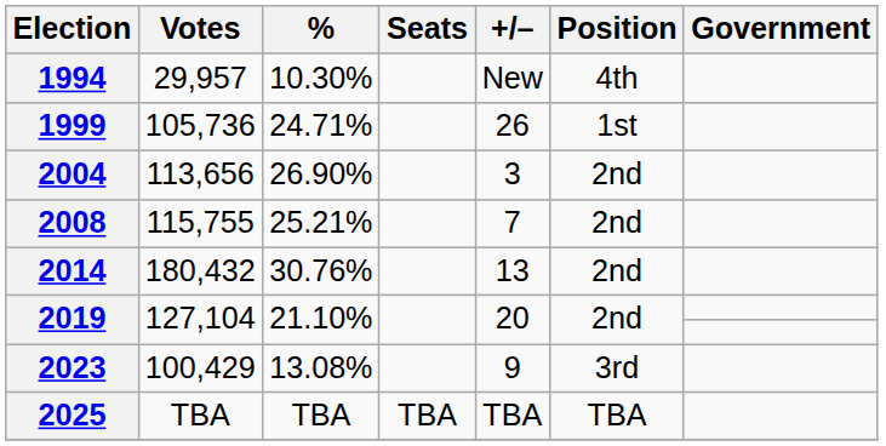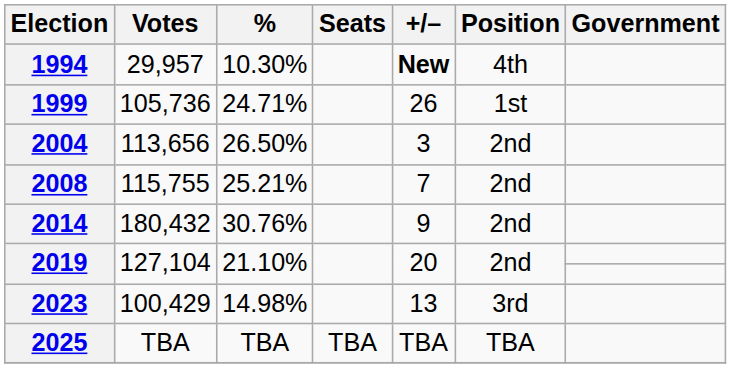1994 | +/–: normal -> bold
2004 | %: 26.90% -> 26.50%
2014 | +/–: 13 -> 9
2023 | %: 13.08% -> 14.98%
2023 | +/–: 9 -> 13
